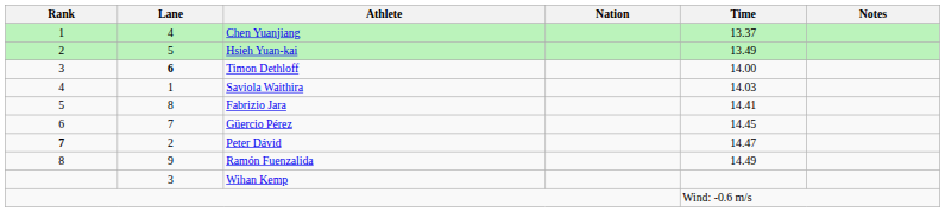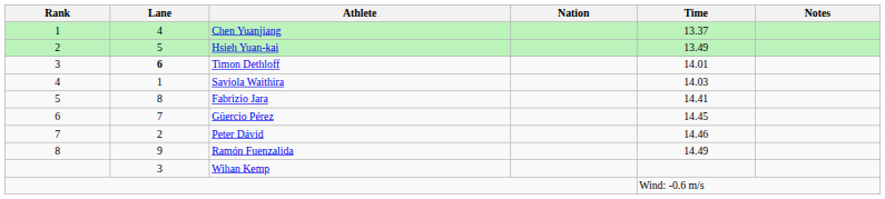Timon Dethloff | Time: 14.00 -> 14.01
Peter Dávid | Rank: bold -> normal
Peter Dávid | Time: 14.47 -> 14.46
